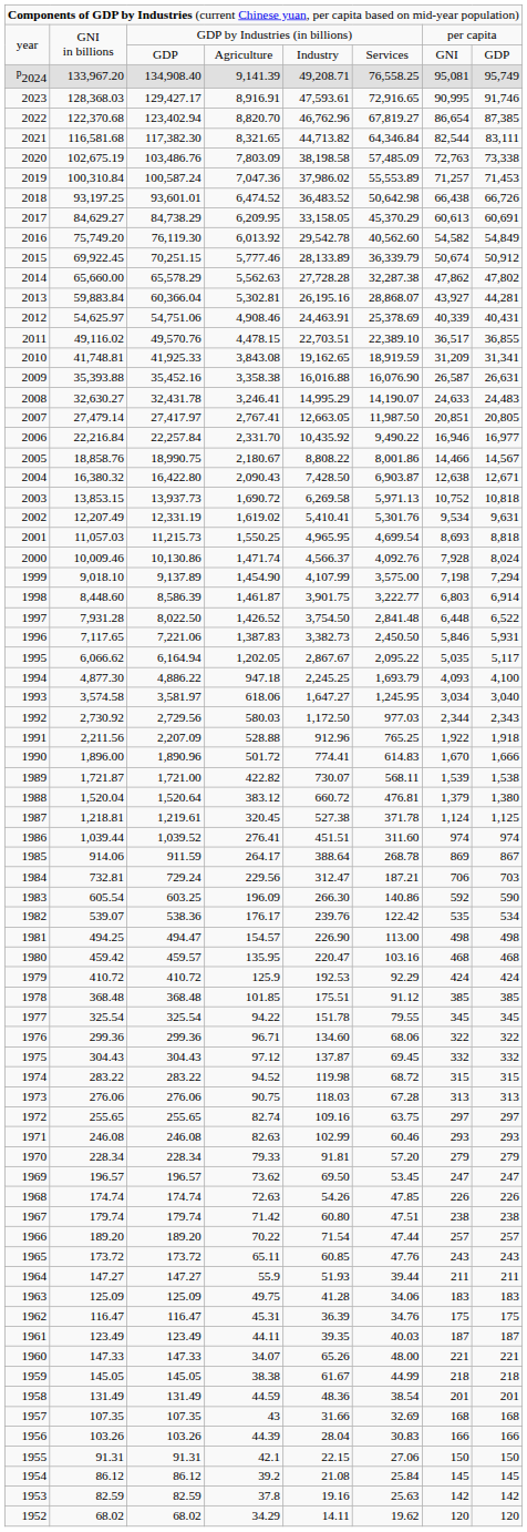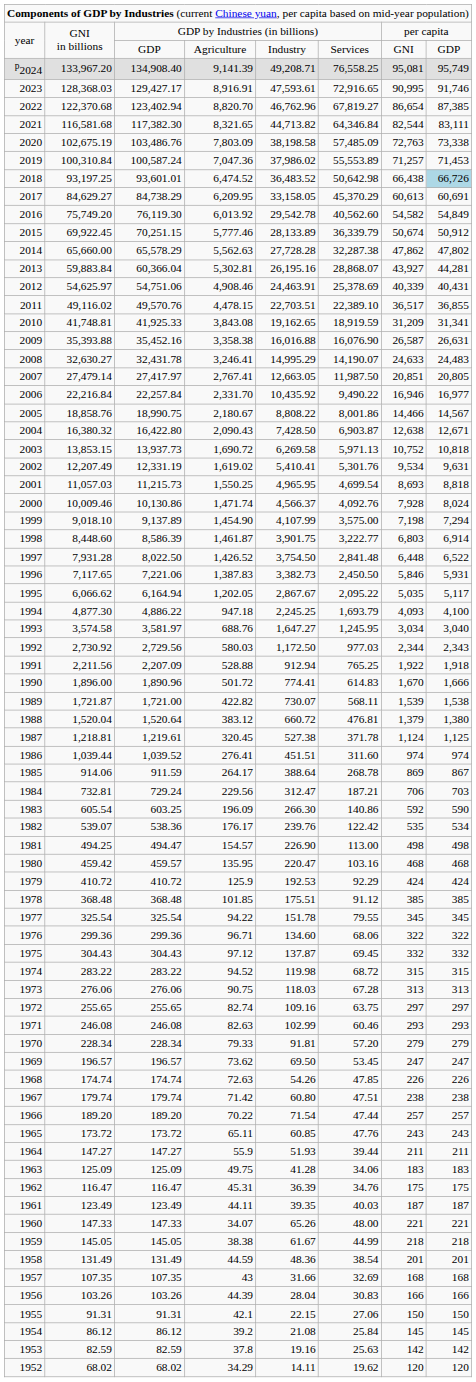93,601.01 | column 8: no background -> lightblue background
3,581.97 | column 4: 618.06 -> 688.76
2,207.09 | column 5: 912.96 -> 912.94
